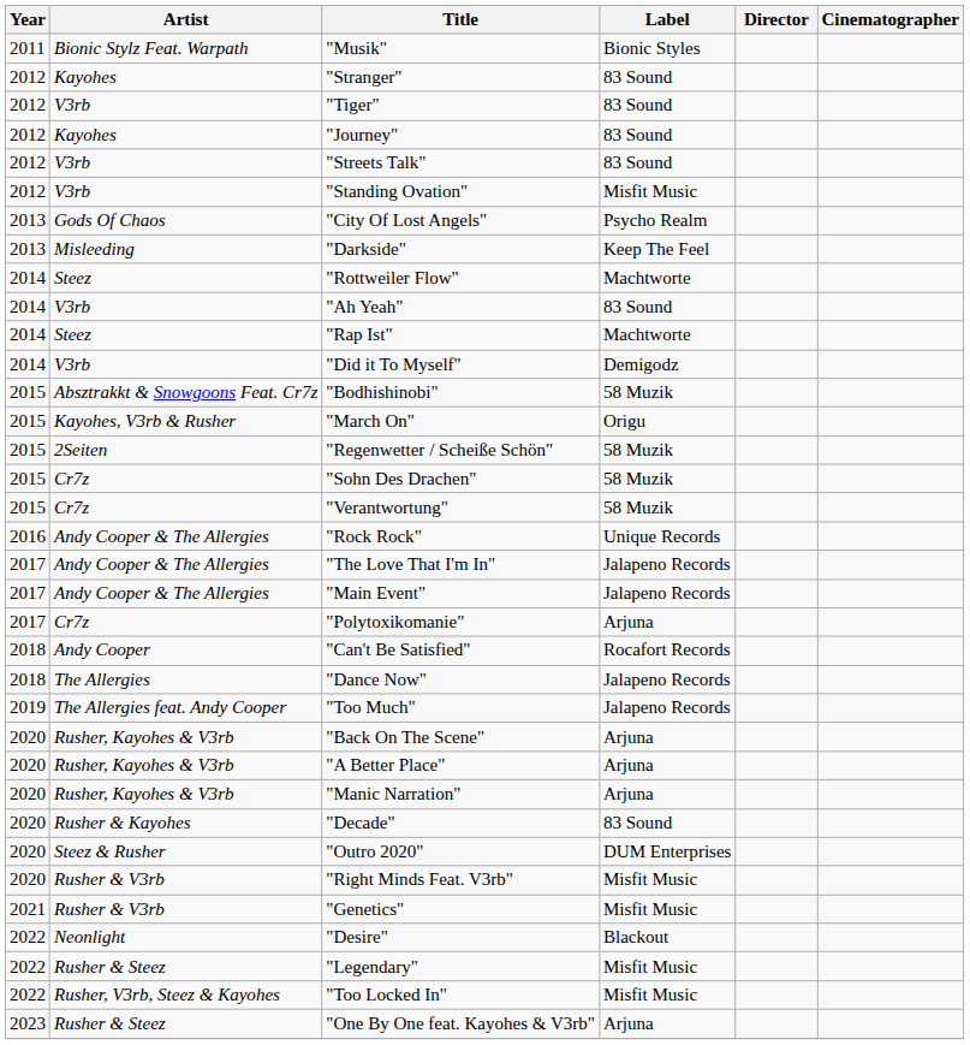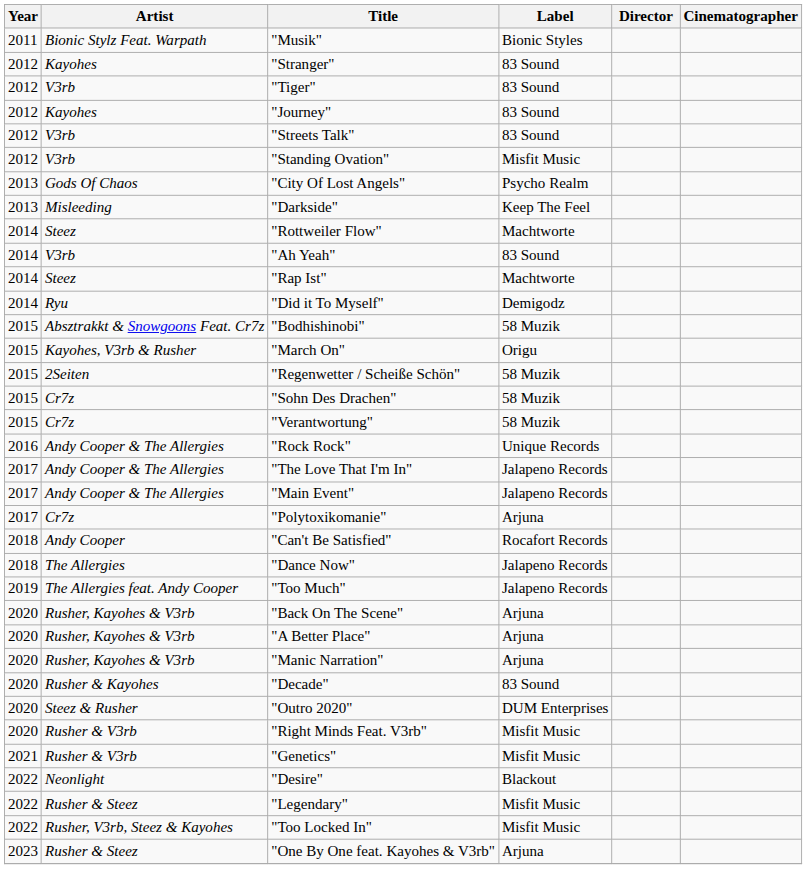"Did it To Myself" | Artist: V3rb -> Ryu
